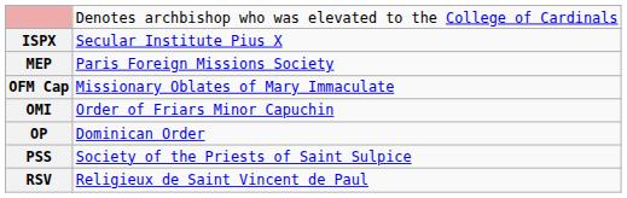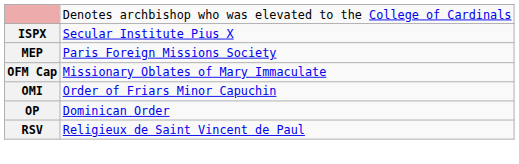- row: PSS | Society of the Priests of Saint Sulpice
